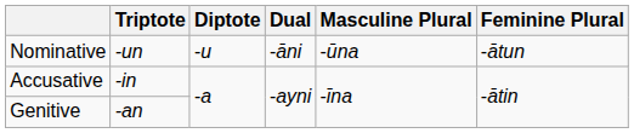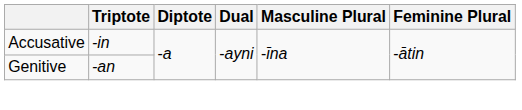- row: Nominative | -un | -u | -āni | -ūna | -ātun
